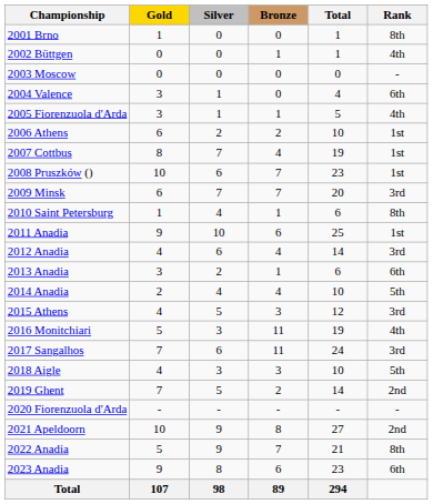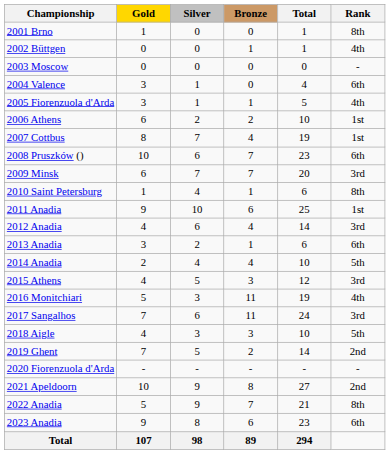2008 Pruszków () | Rank: 1st -> 6th
